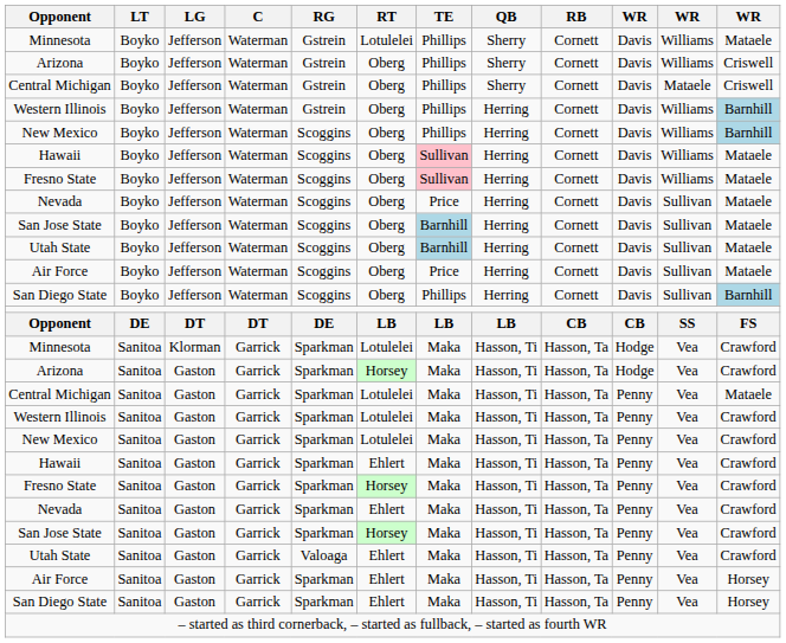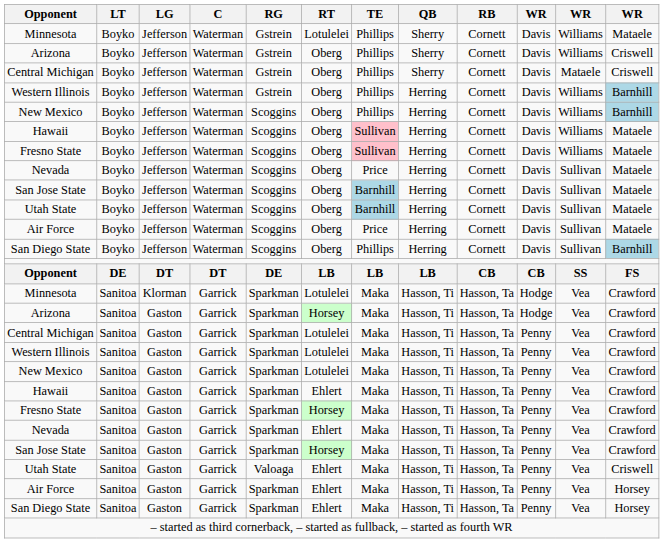Central Michigan / Gaston | column 12: Mataele -> Crawford
Utah State / Gaston | column 12: Crawford -> Criswell
